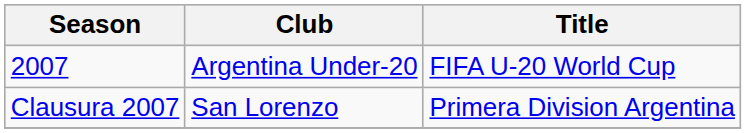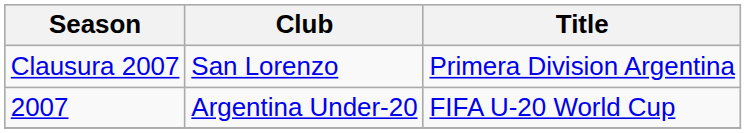rows swapped: Clausura 2007 <-> 2007
